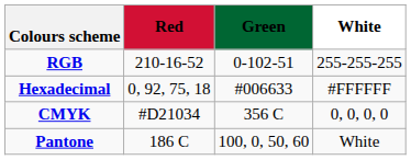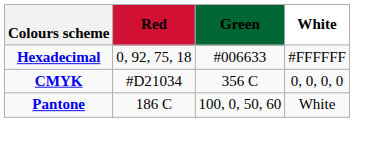- row: RGB | 210-16-52 | 0-102-51 | 255-255-255
